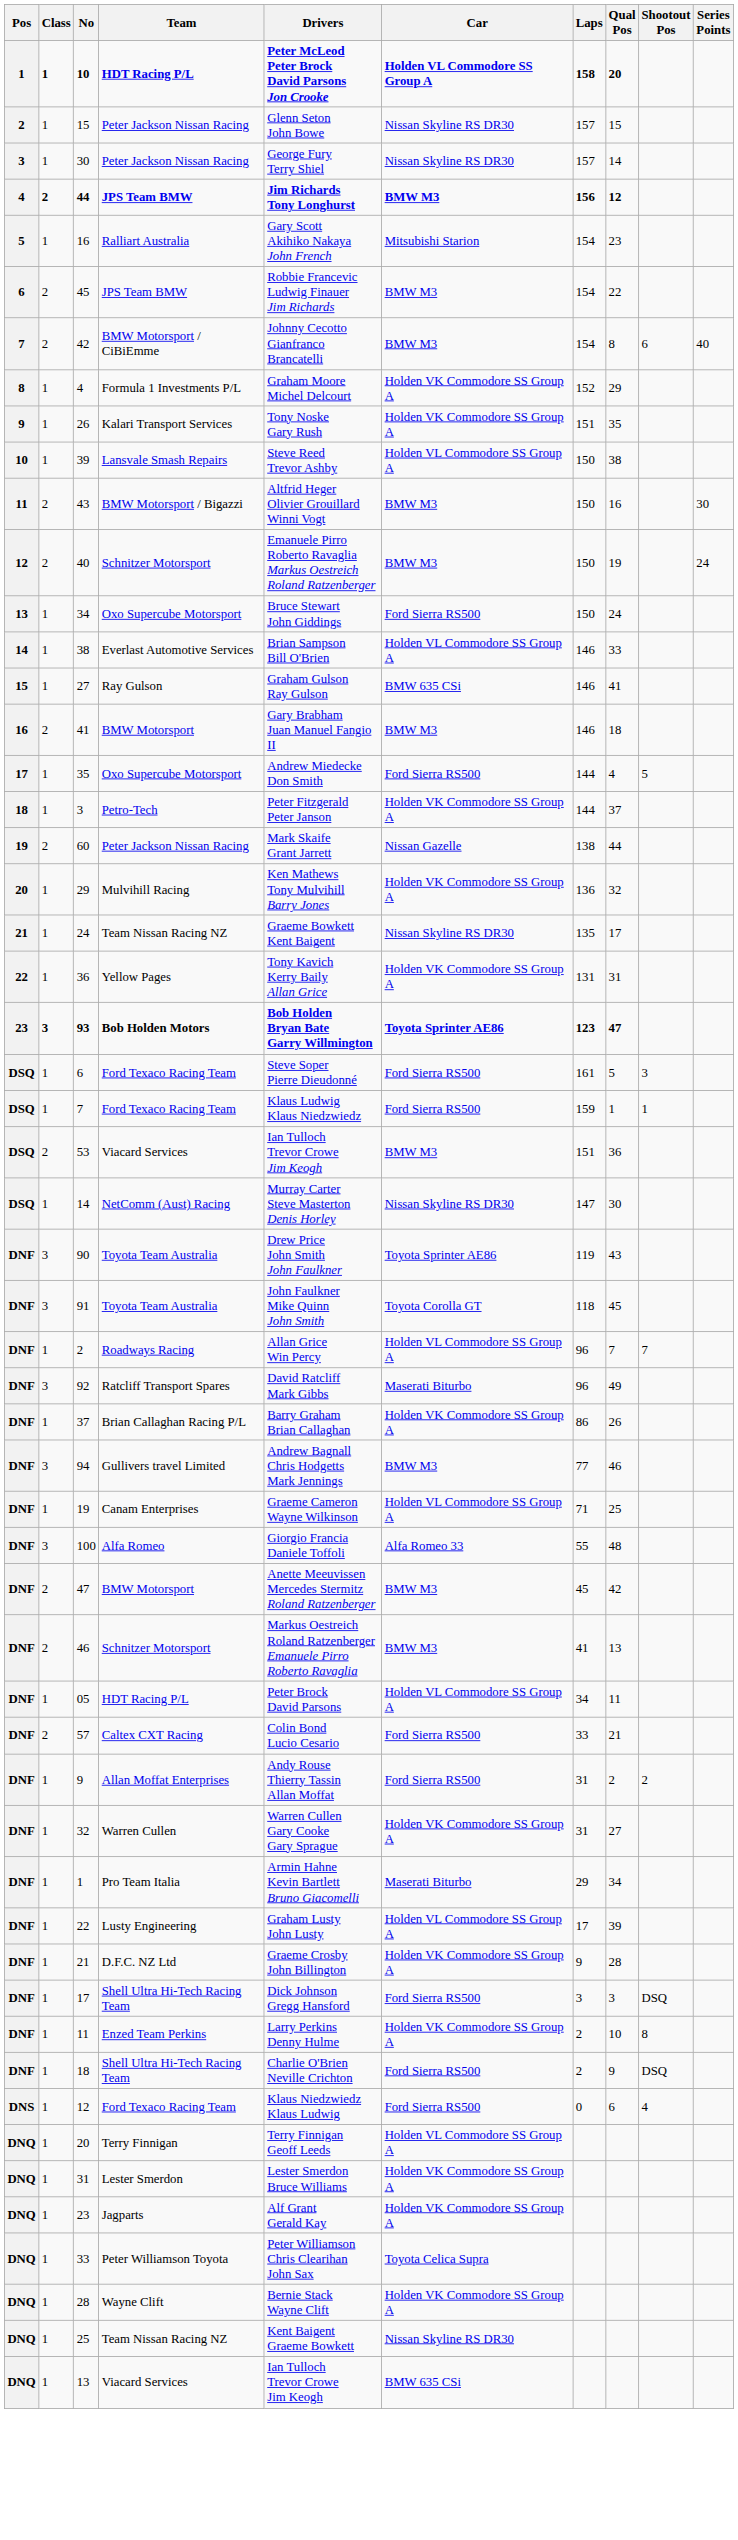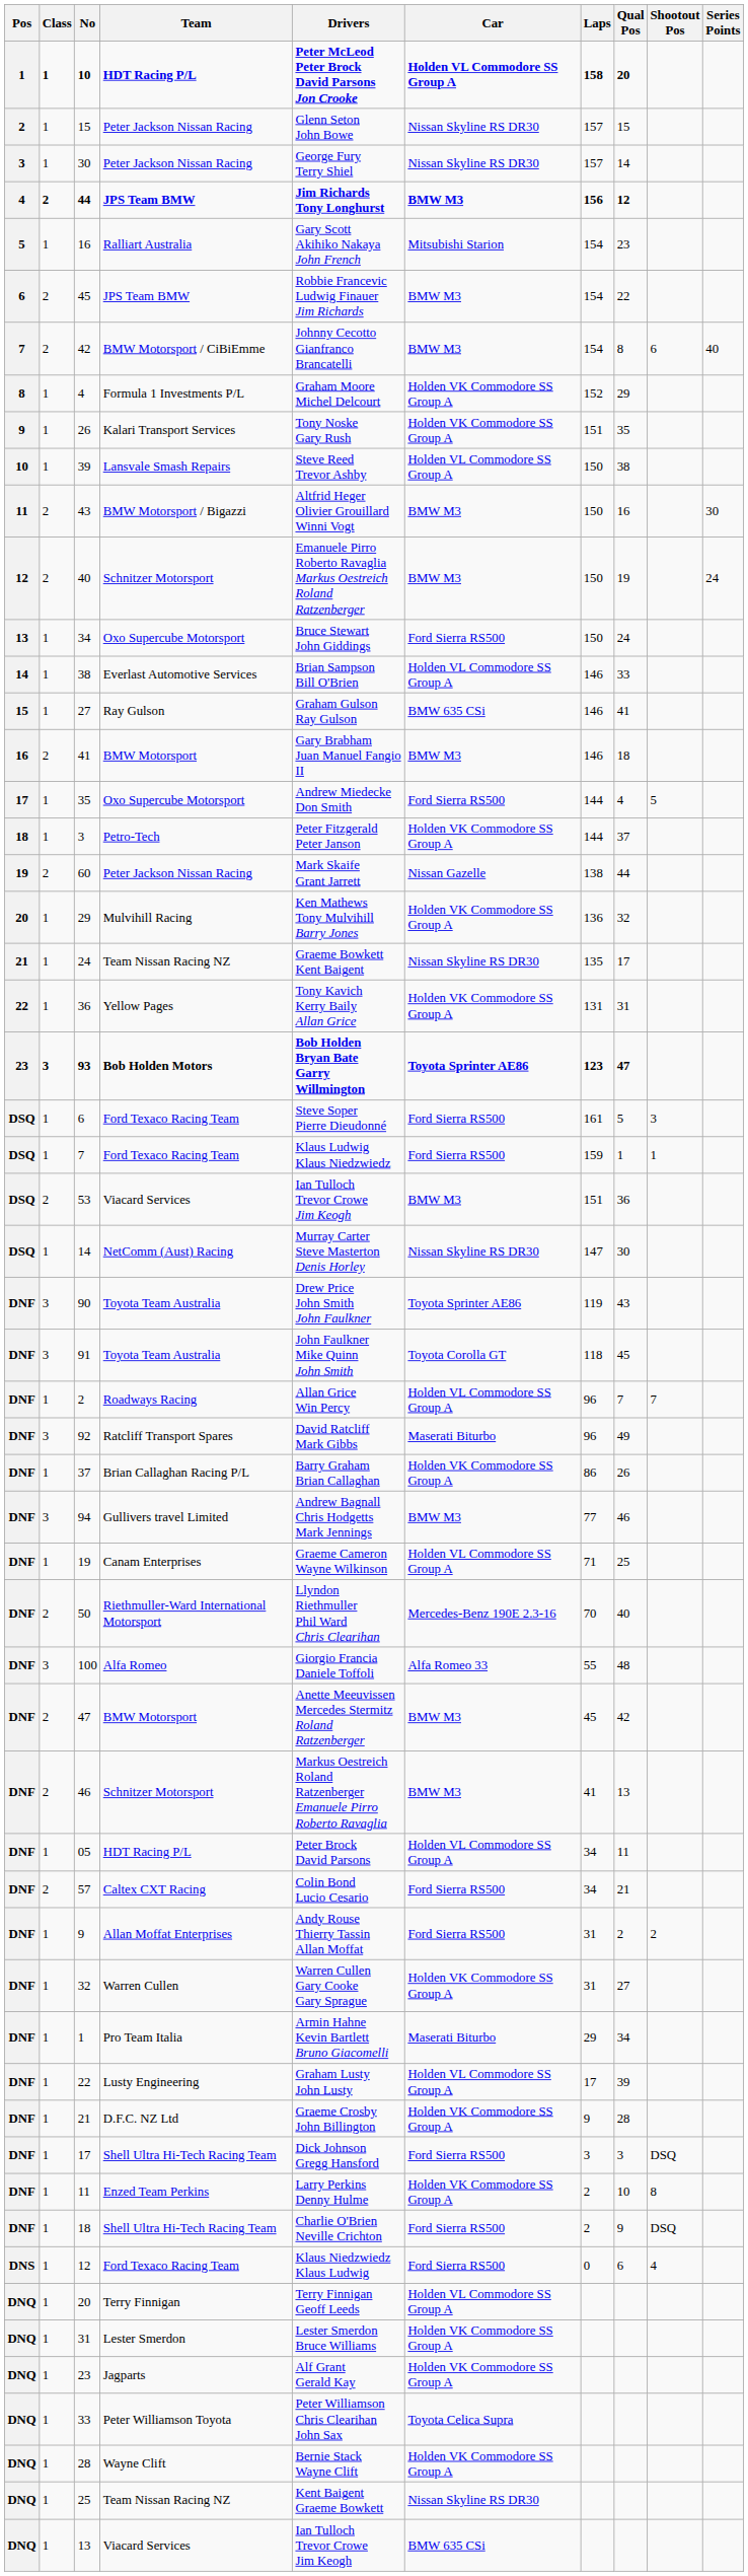+ row: DNF | 2 | 50 | Riethmuller-Ward International Motorsport | Llyndon Riethmuller Phil Ward Chris Clearihan | Mercedes-Benz 190E 2.3-16 | 70 | 40
57 | Laps: 33 -> 34
